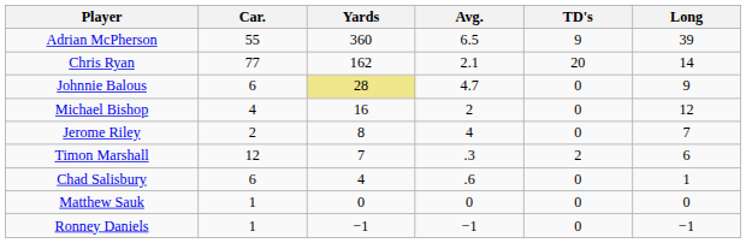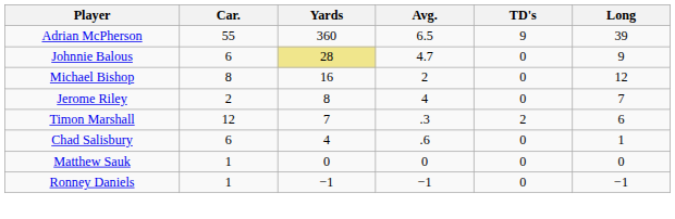- row: Chris Ryan | 77 | 162 | 2.1 | 20 | 14
Michael Bishop | Car.: 4 -> 8
